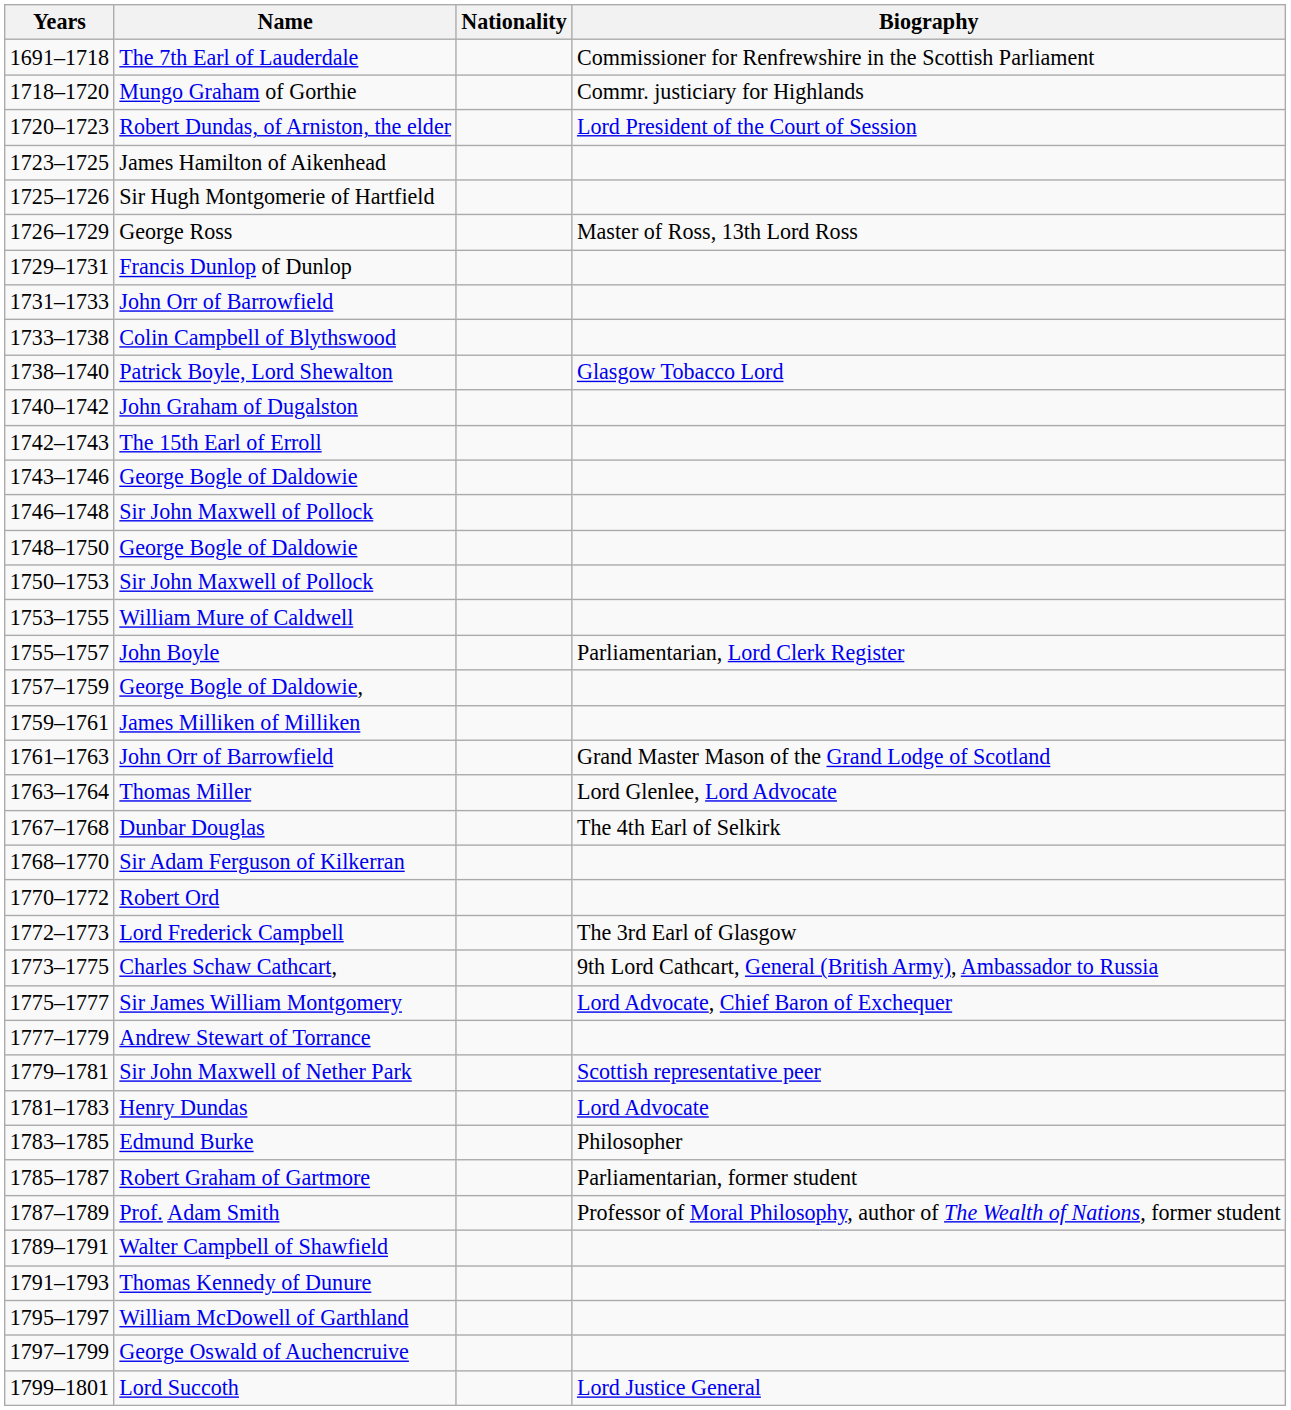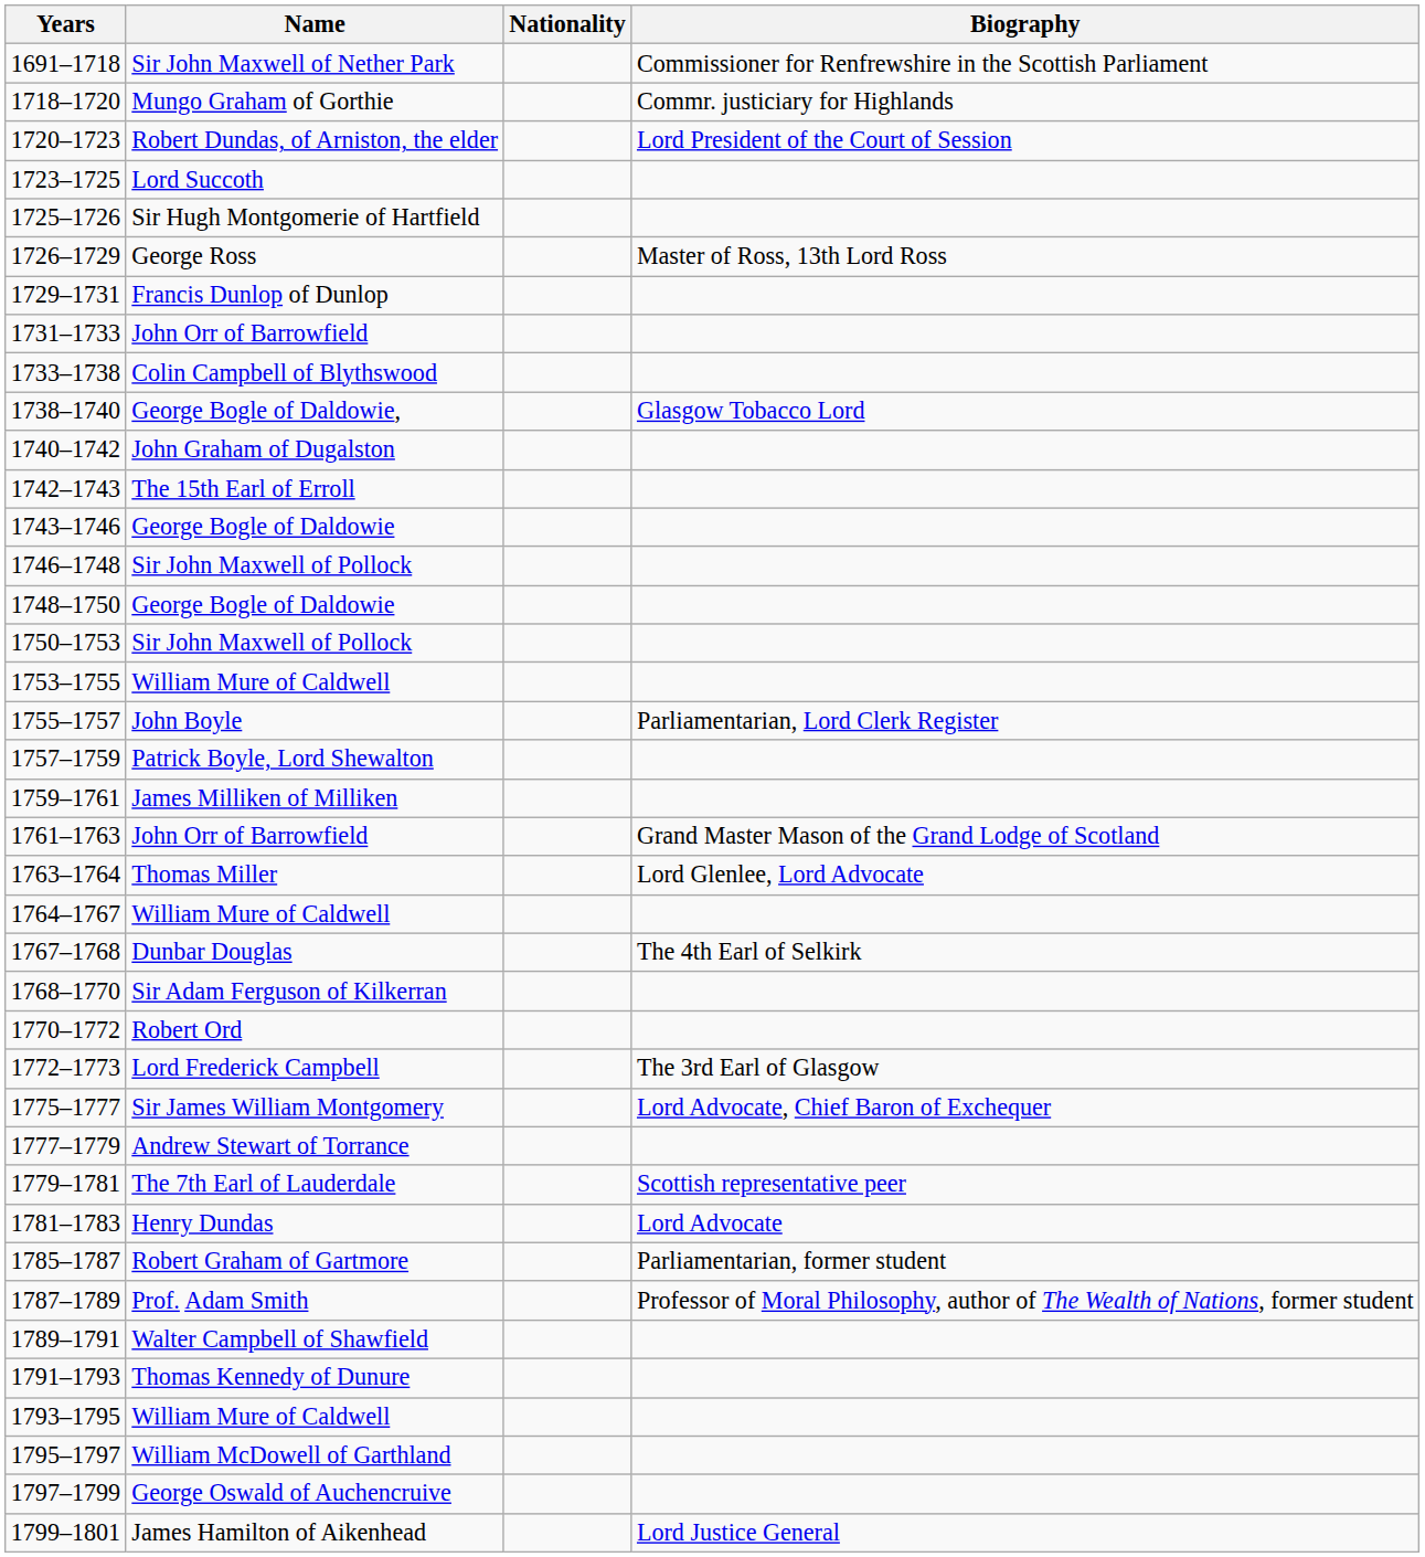1691–1718 | Name: The 7th Earl of Lauderdale -> Sir John Maxwell of Nether Park
1723–1725 | Name: James Hamilton of Aikenhead -> Lord Succoth
1738–1740 | Name: Patrick Boyle, Lord Shewalton -> George Bogle of Daldowie,
1757–1759 | Name: George Bogle of Daldowie, -> Patrick Boyle, Lord Shewalton
+ row: 1764–1767 | William Mure of Caldwell
- row: 1773–1775 | Charles Schaw Cathcart, | 9th Lord Cathcart, General (British Army), Ambassador to Russia
1779–1781 | Name: Sir John Maxwell of Nether Park -> The 7th Earl of Lauderdale
- row: 1783–1785 | Edmund Burke | Philosopher
+ row: 1793–1795 | William Mure of Caldwell
1799–1801 | Name: Lord Succoth -> James Hamilton of Aikenhead
